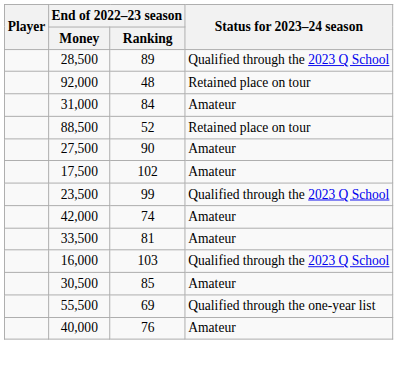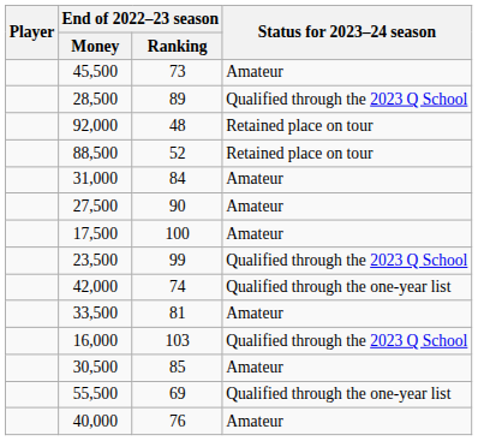+ row: 45,500 | 73 | Amateur
rows swapped: 88,500 <-> 31,000
17,500 | End of 2022–23 season / Ranking: 102 -> 100
42,000 | Status for 2023–24 season: Amateur -> Qualified through the one-year list
